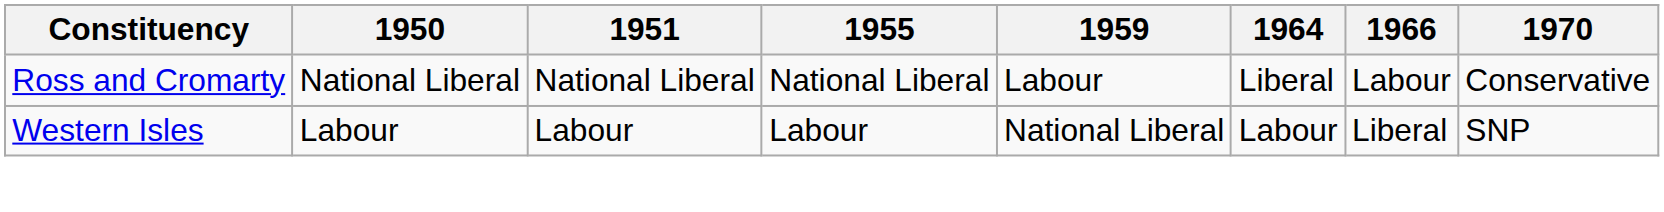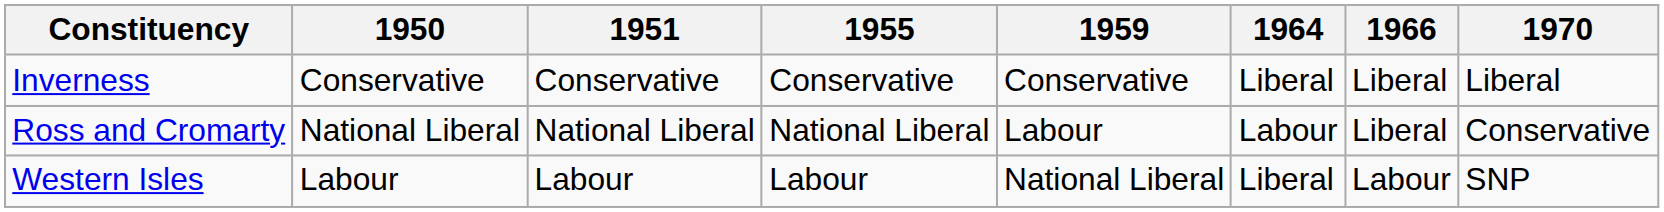+ row: Inverness | Conservative | Conservative | Conservative | Conservative | Liberal | Liberal | Liberal
Ross and Cromarty | 1964: Liberal -> Labour
Ross and Cromarty | 1966: Labour -> Liberal
Western Isles | 1964: Labour -> Liberal
Western Isles | 1966: Liberal -> Labour
